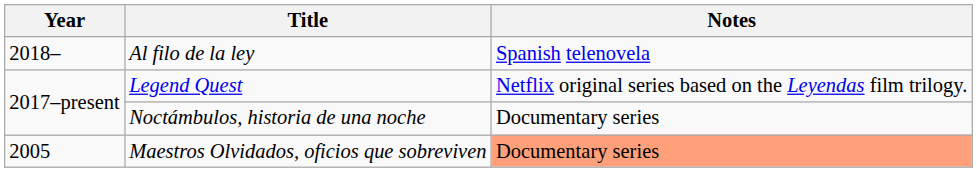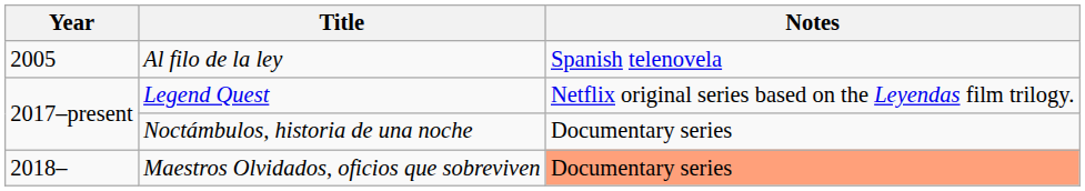Al filo de la ley | Year: 2018– -> 2005
Maestros Olvidados, oficios que sobreviven | Year: 2005 -> 2018–
